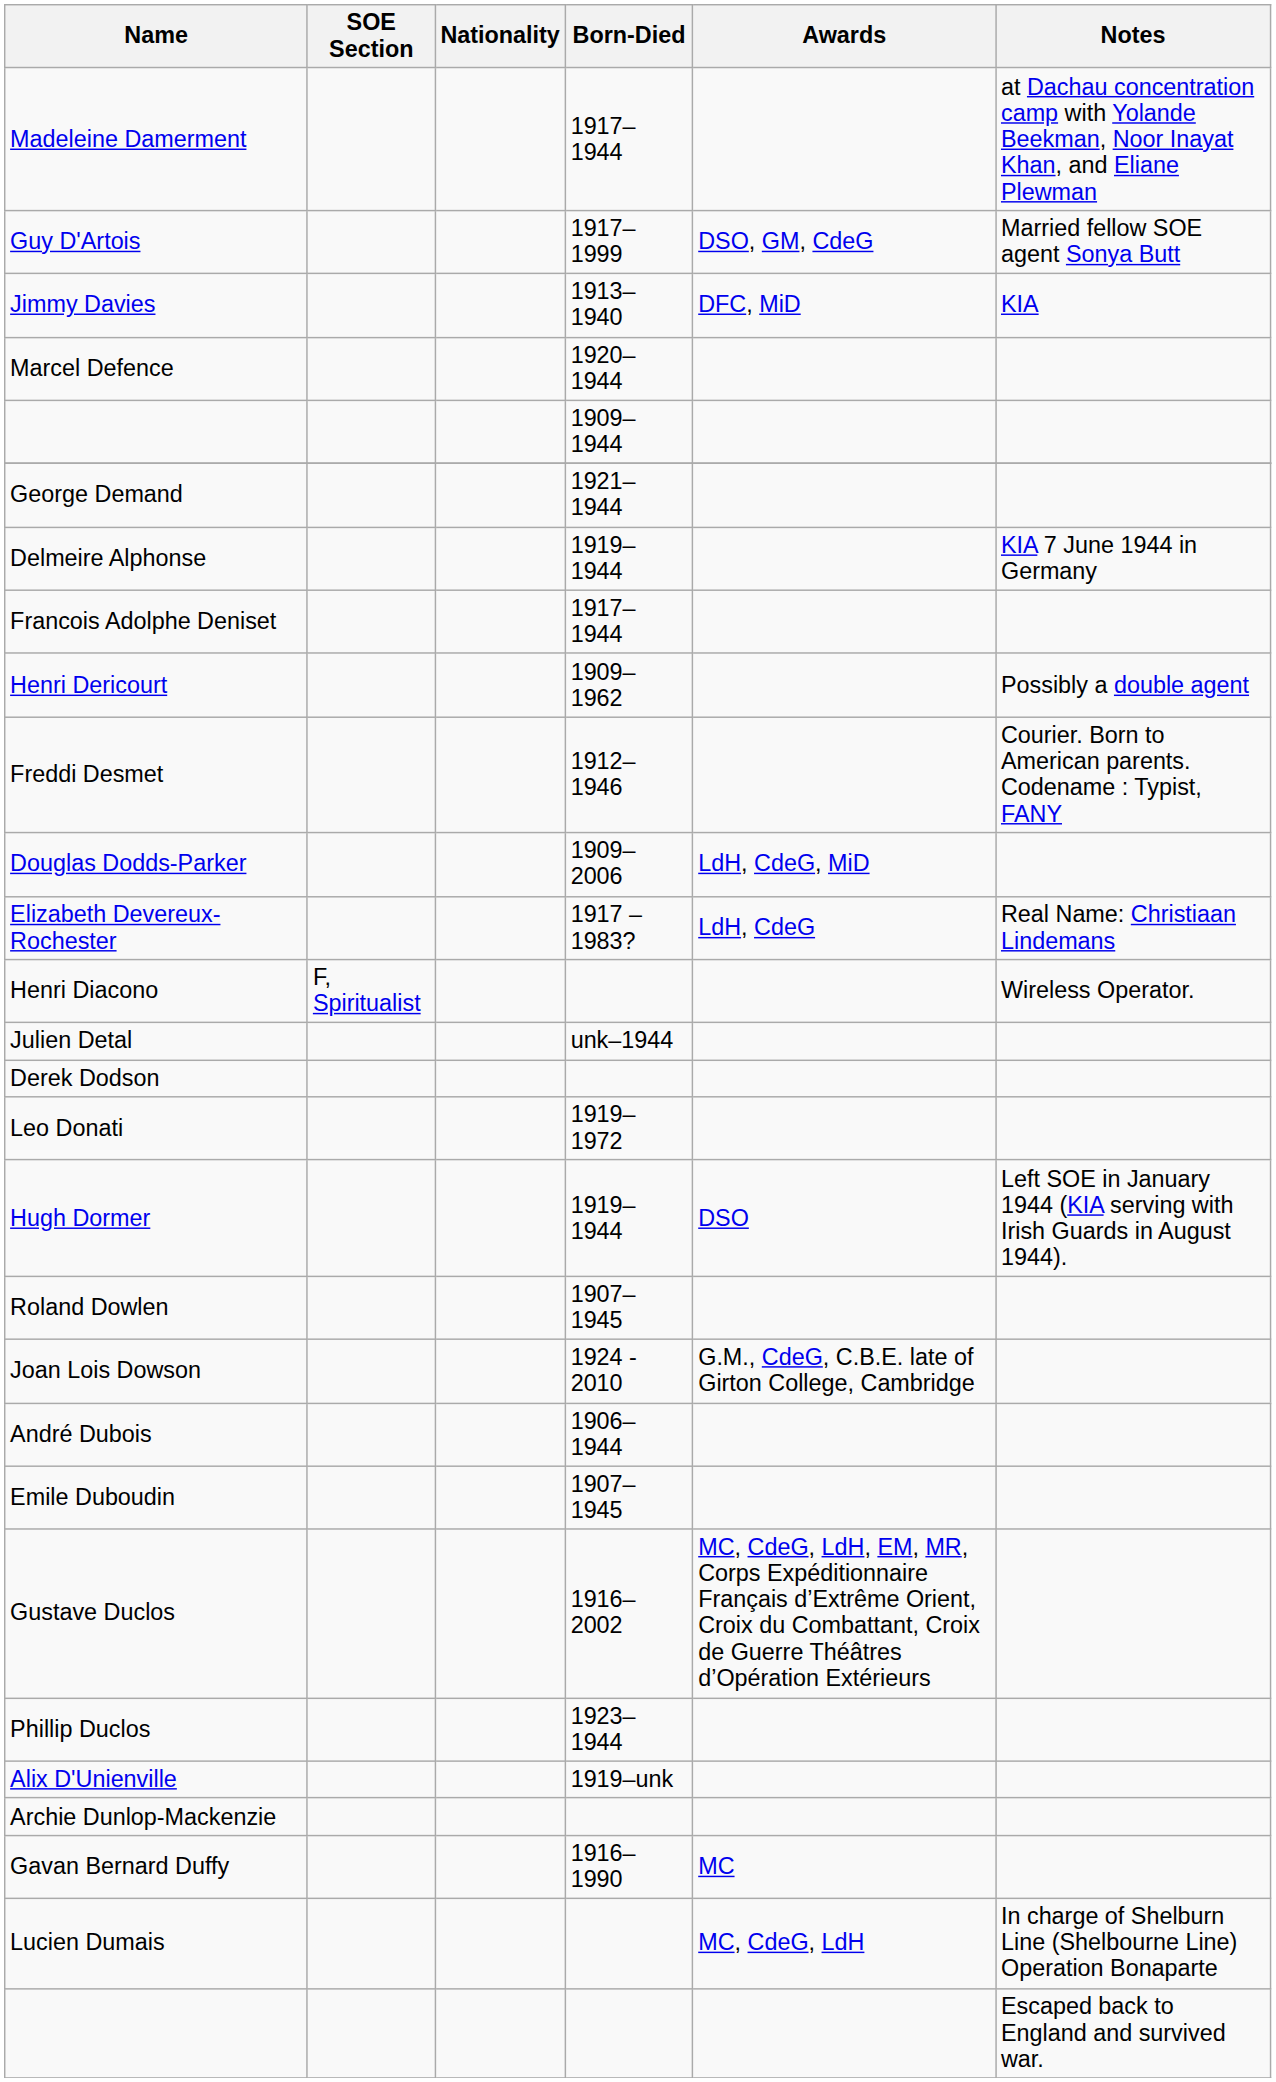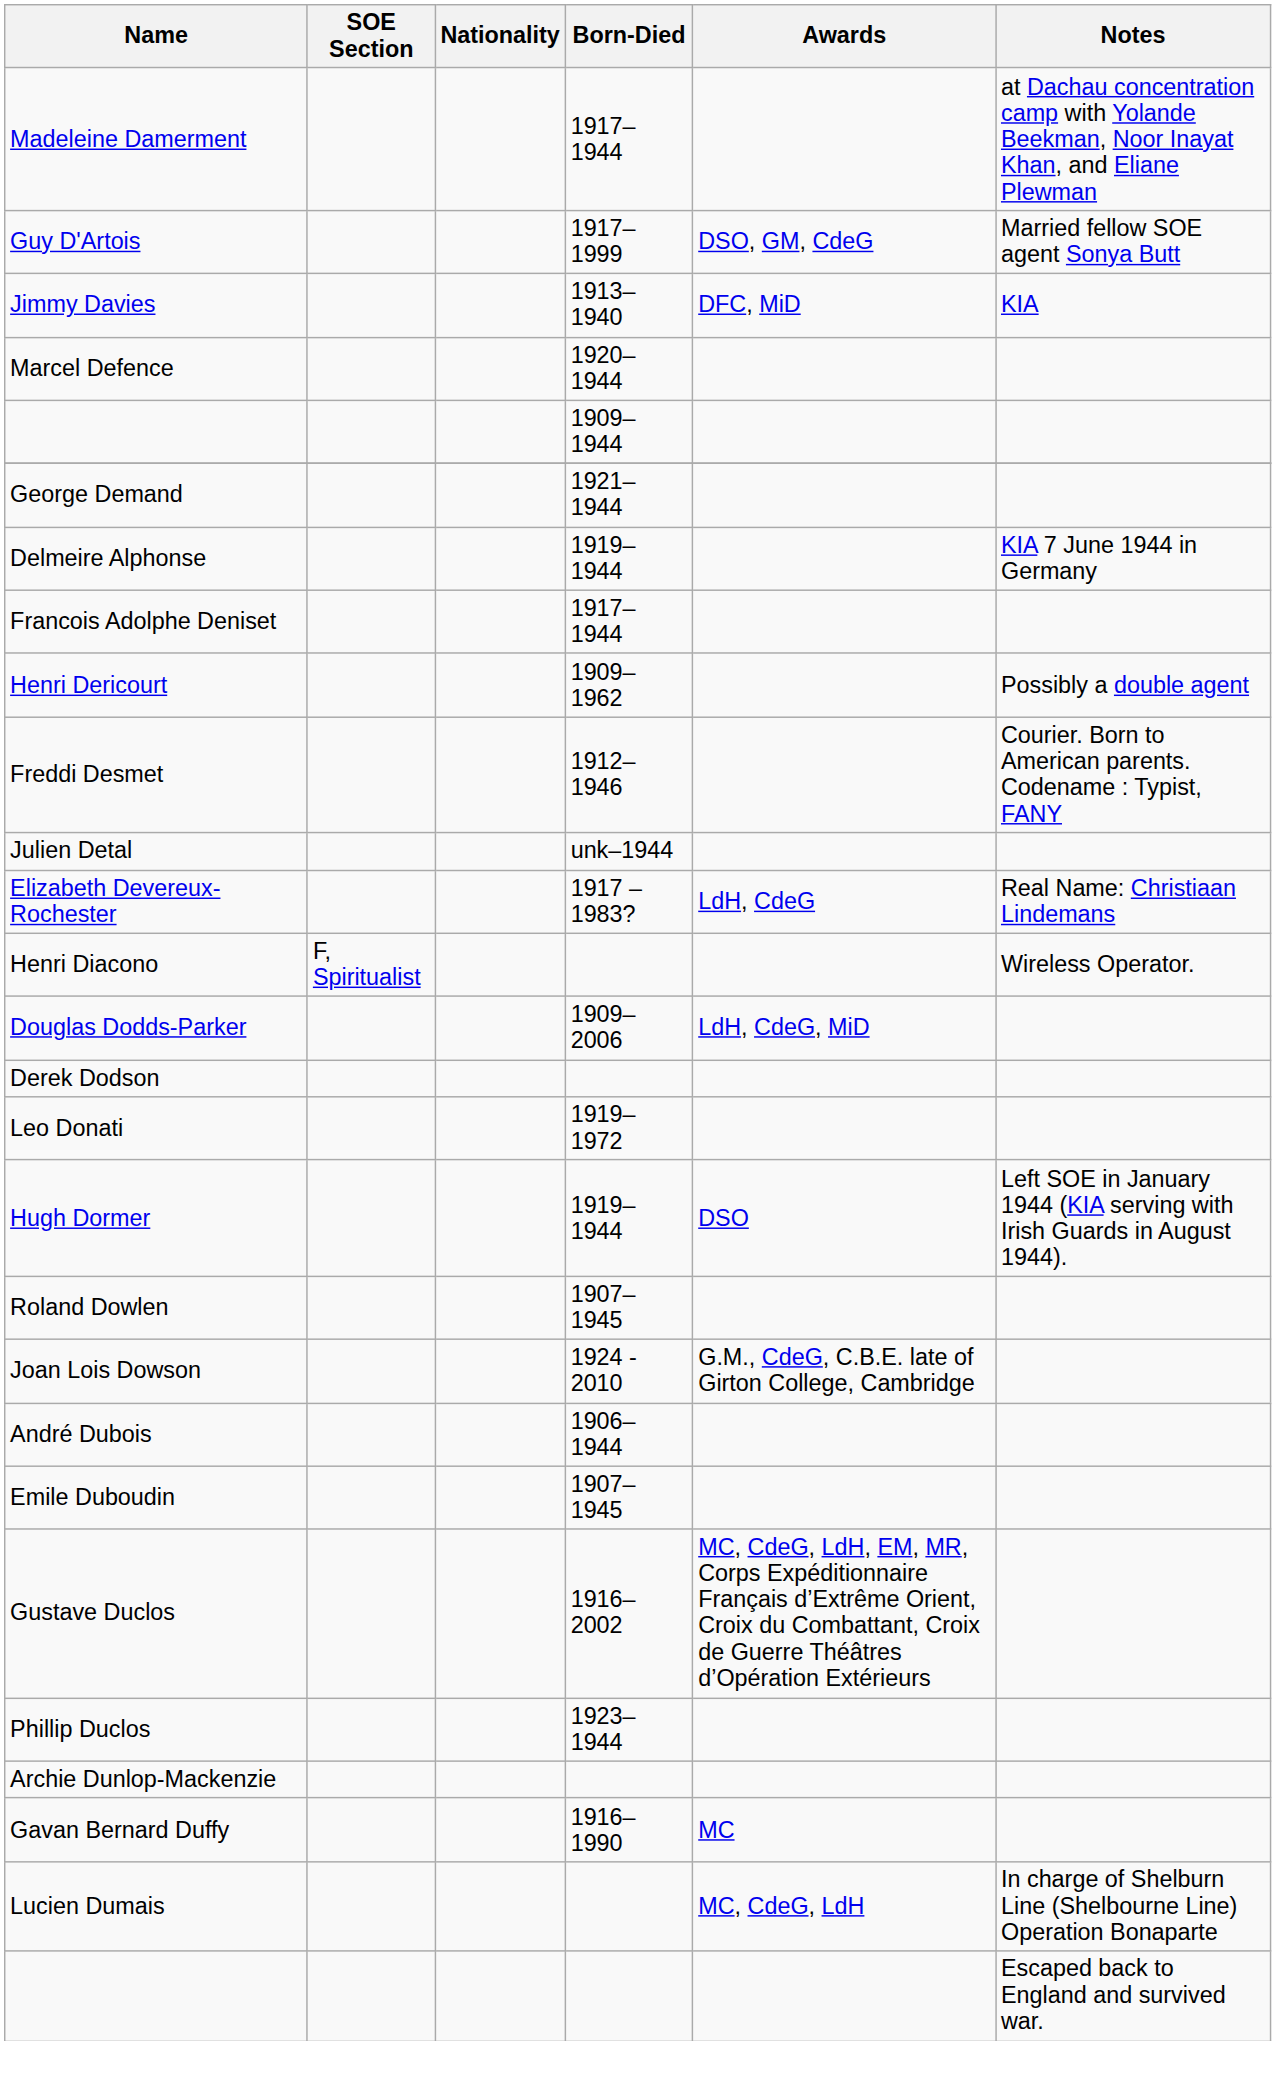rows swapped: Julien Detal <-> Douglas Dodds-Parker
- row: Alix D'Unienville | 1919–unk
